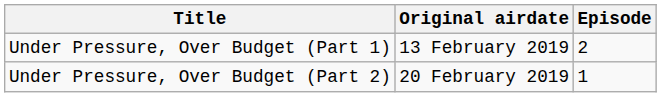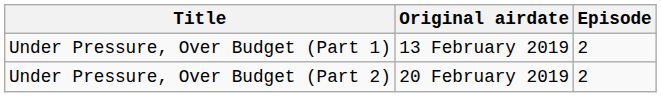Under Pressure, Over Budget (Part 2) | Episode: 1 -> 2
